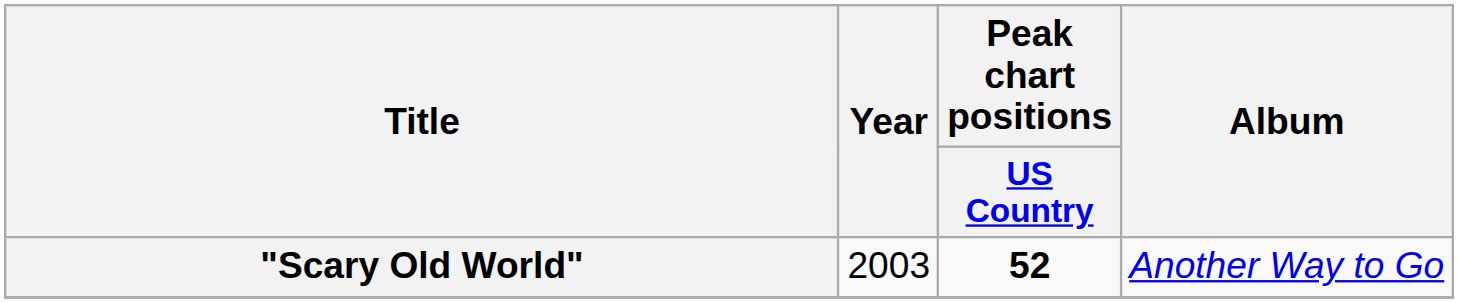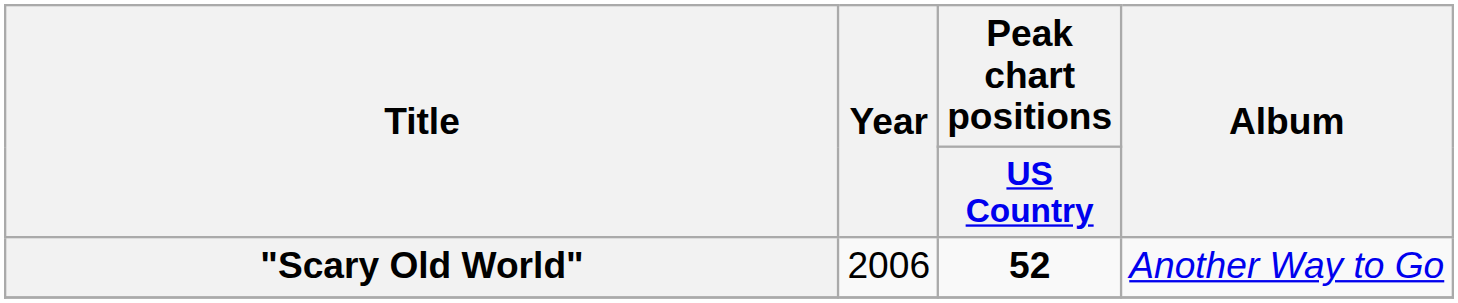"Scary Old World" | Year: 2003 -> 2006
